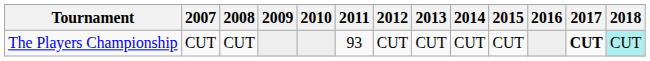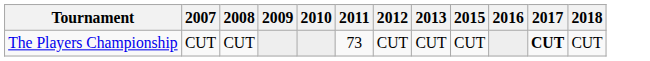- column: 2014 | CUT
The Players Championship | 2011: 93 -> 73
The Players Championship | 2018: paleturquoise background -> no background
